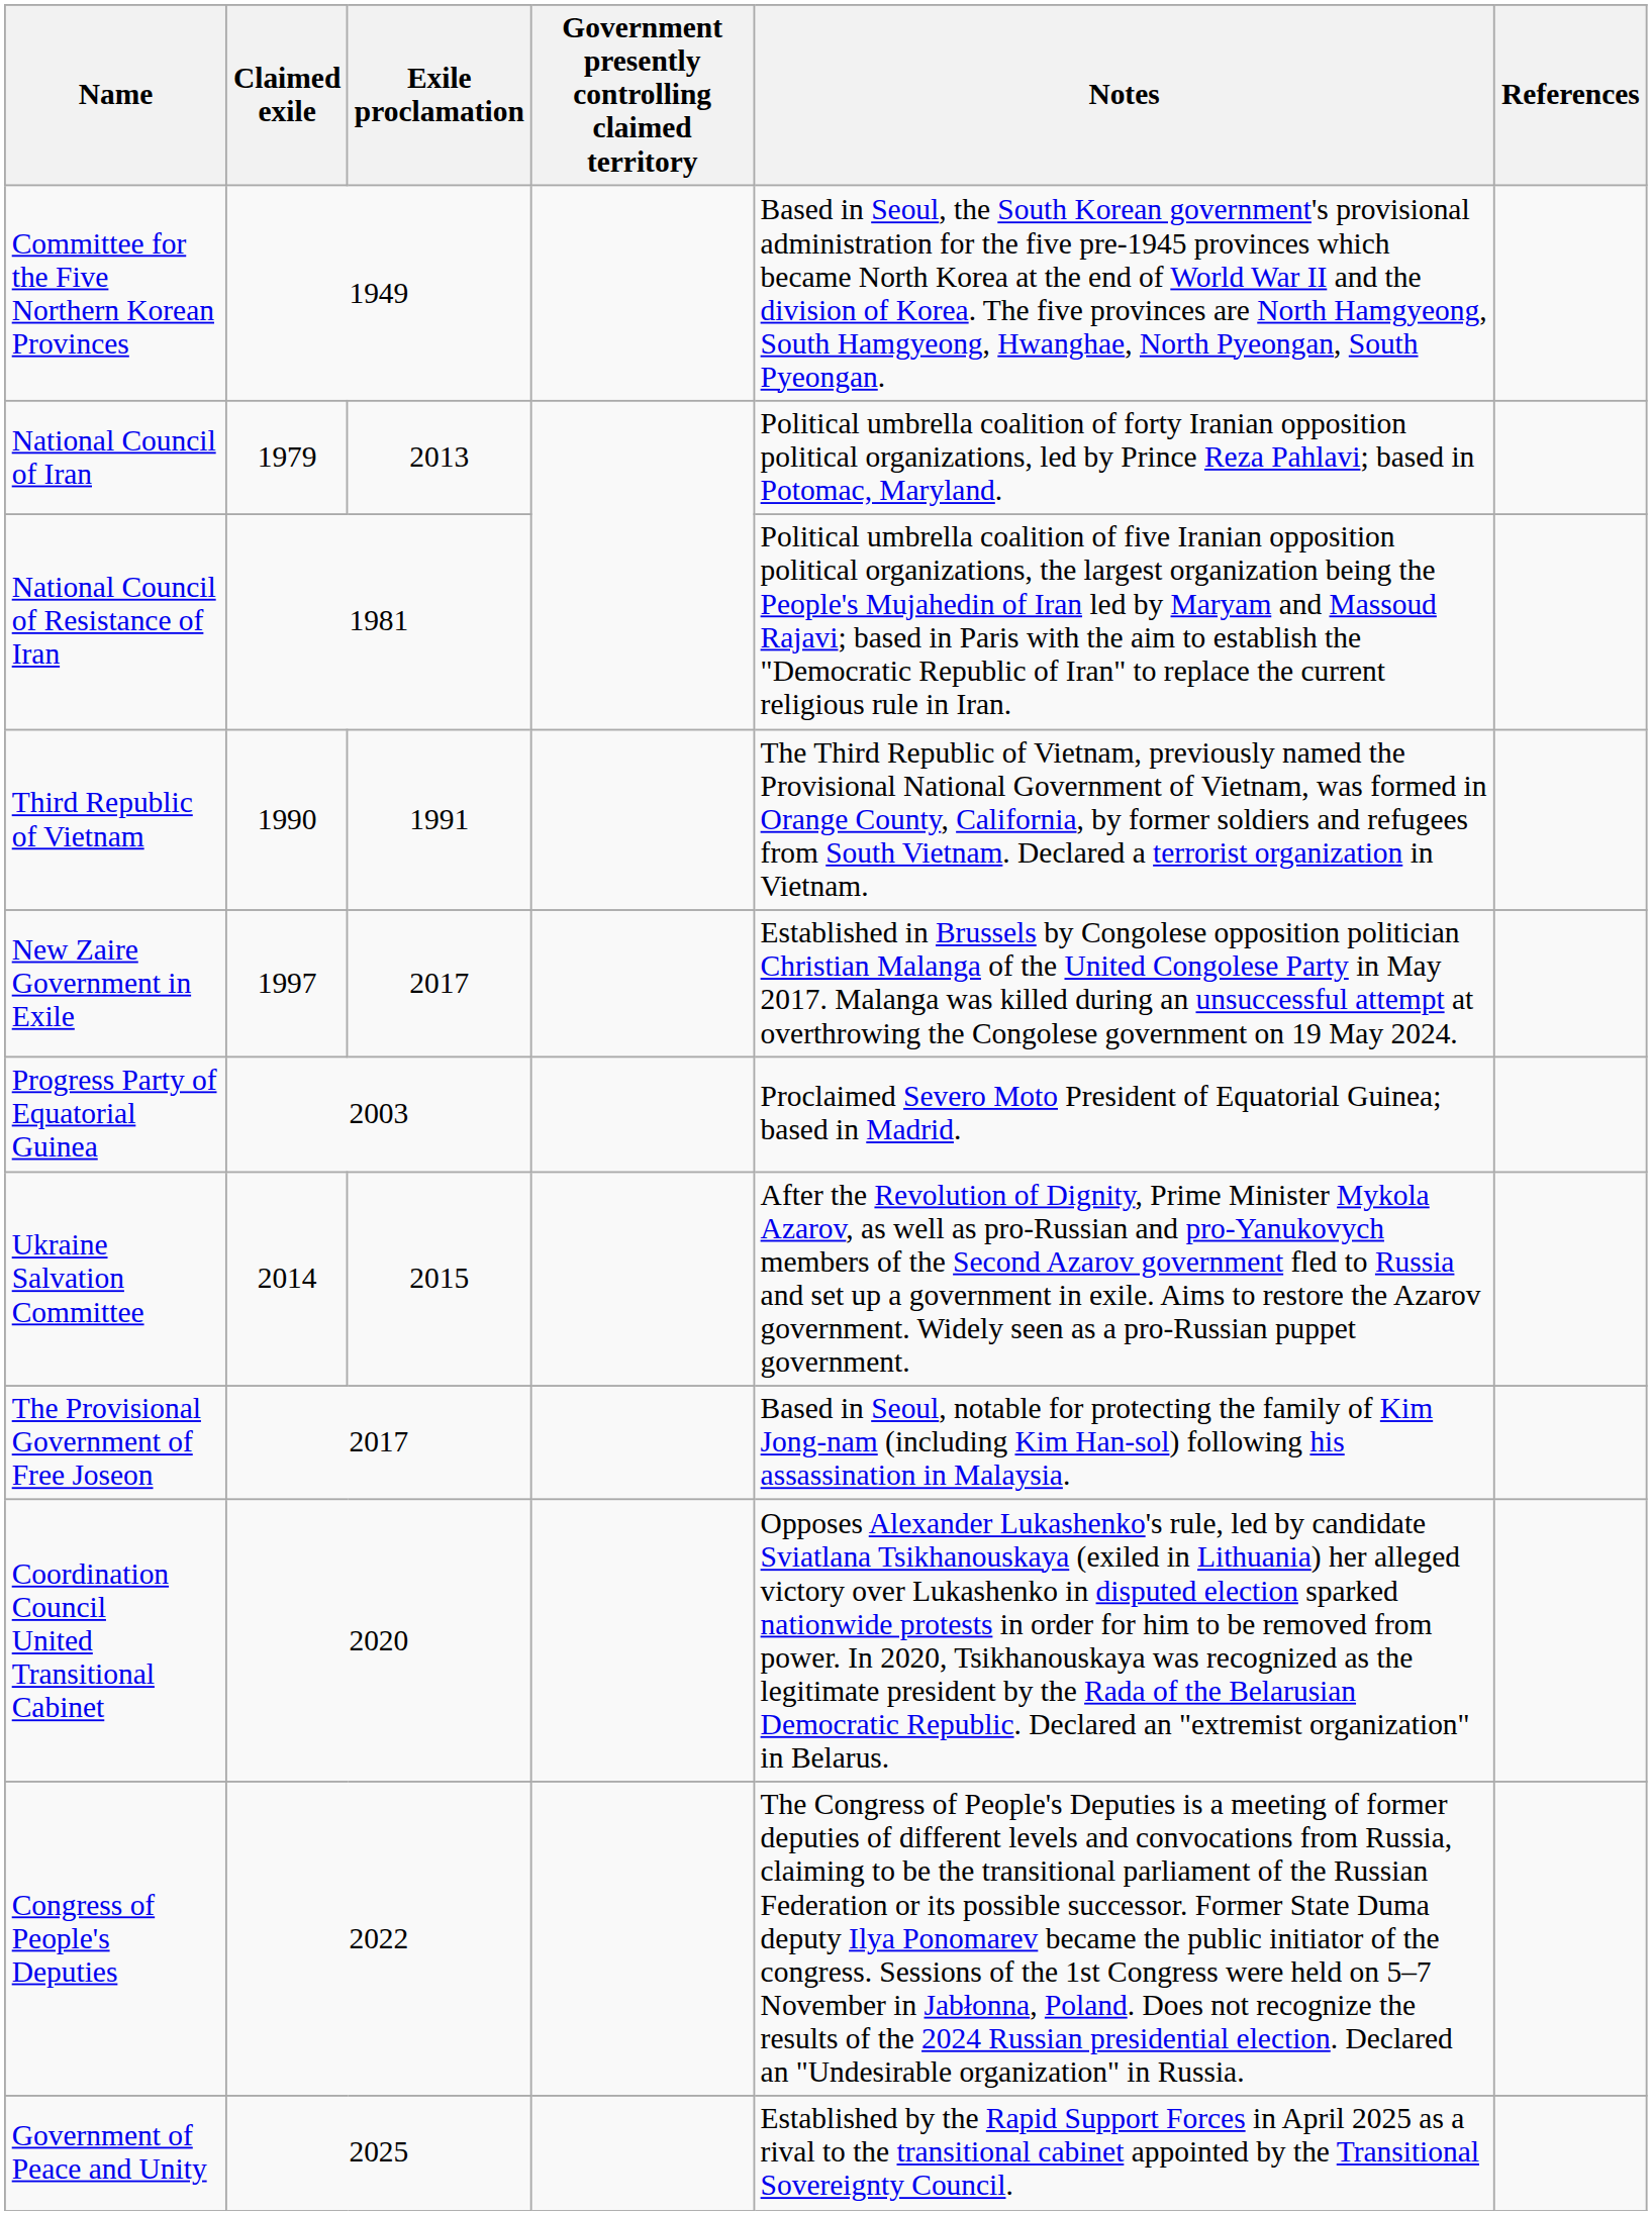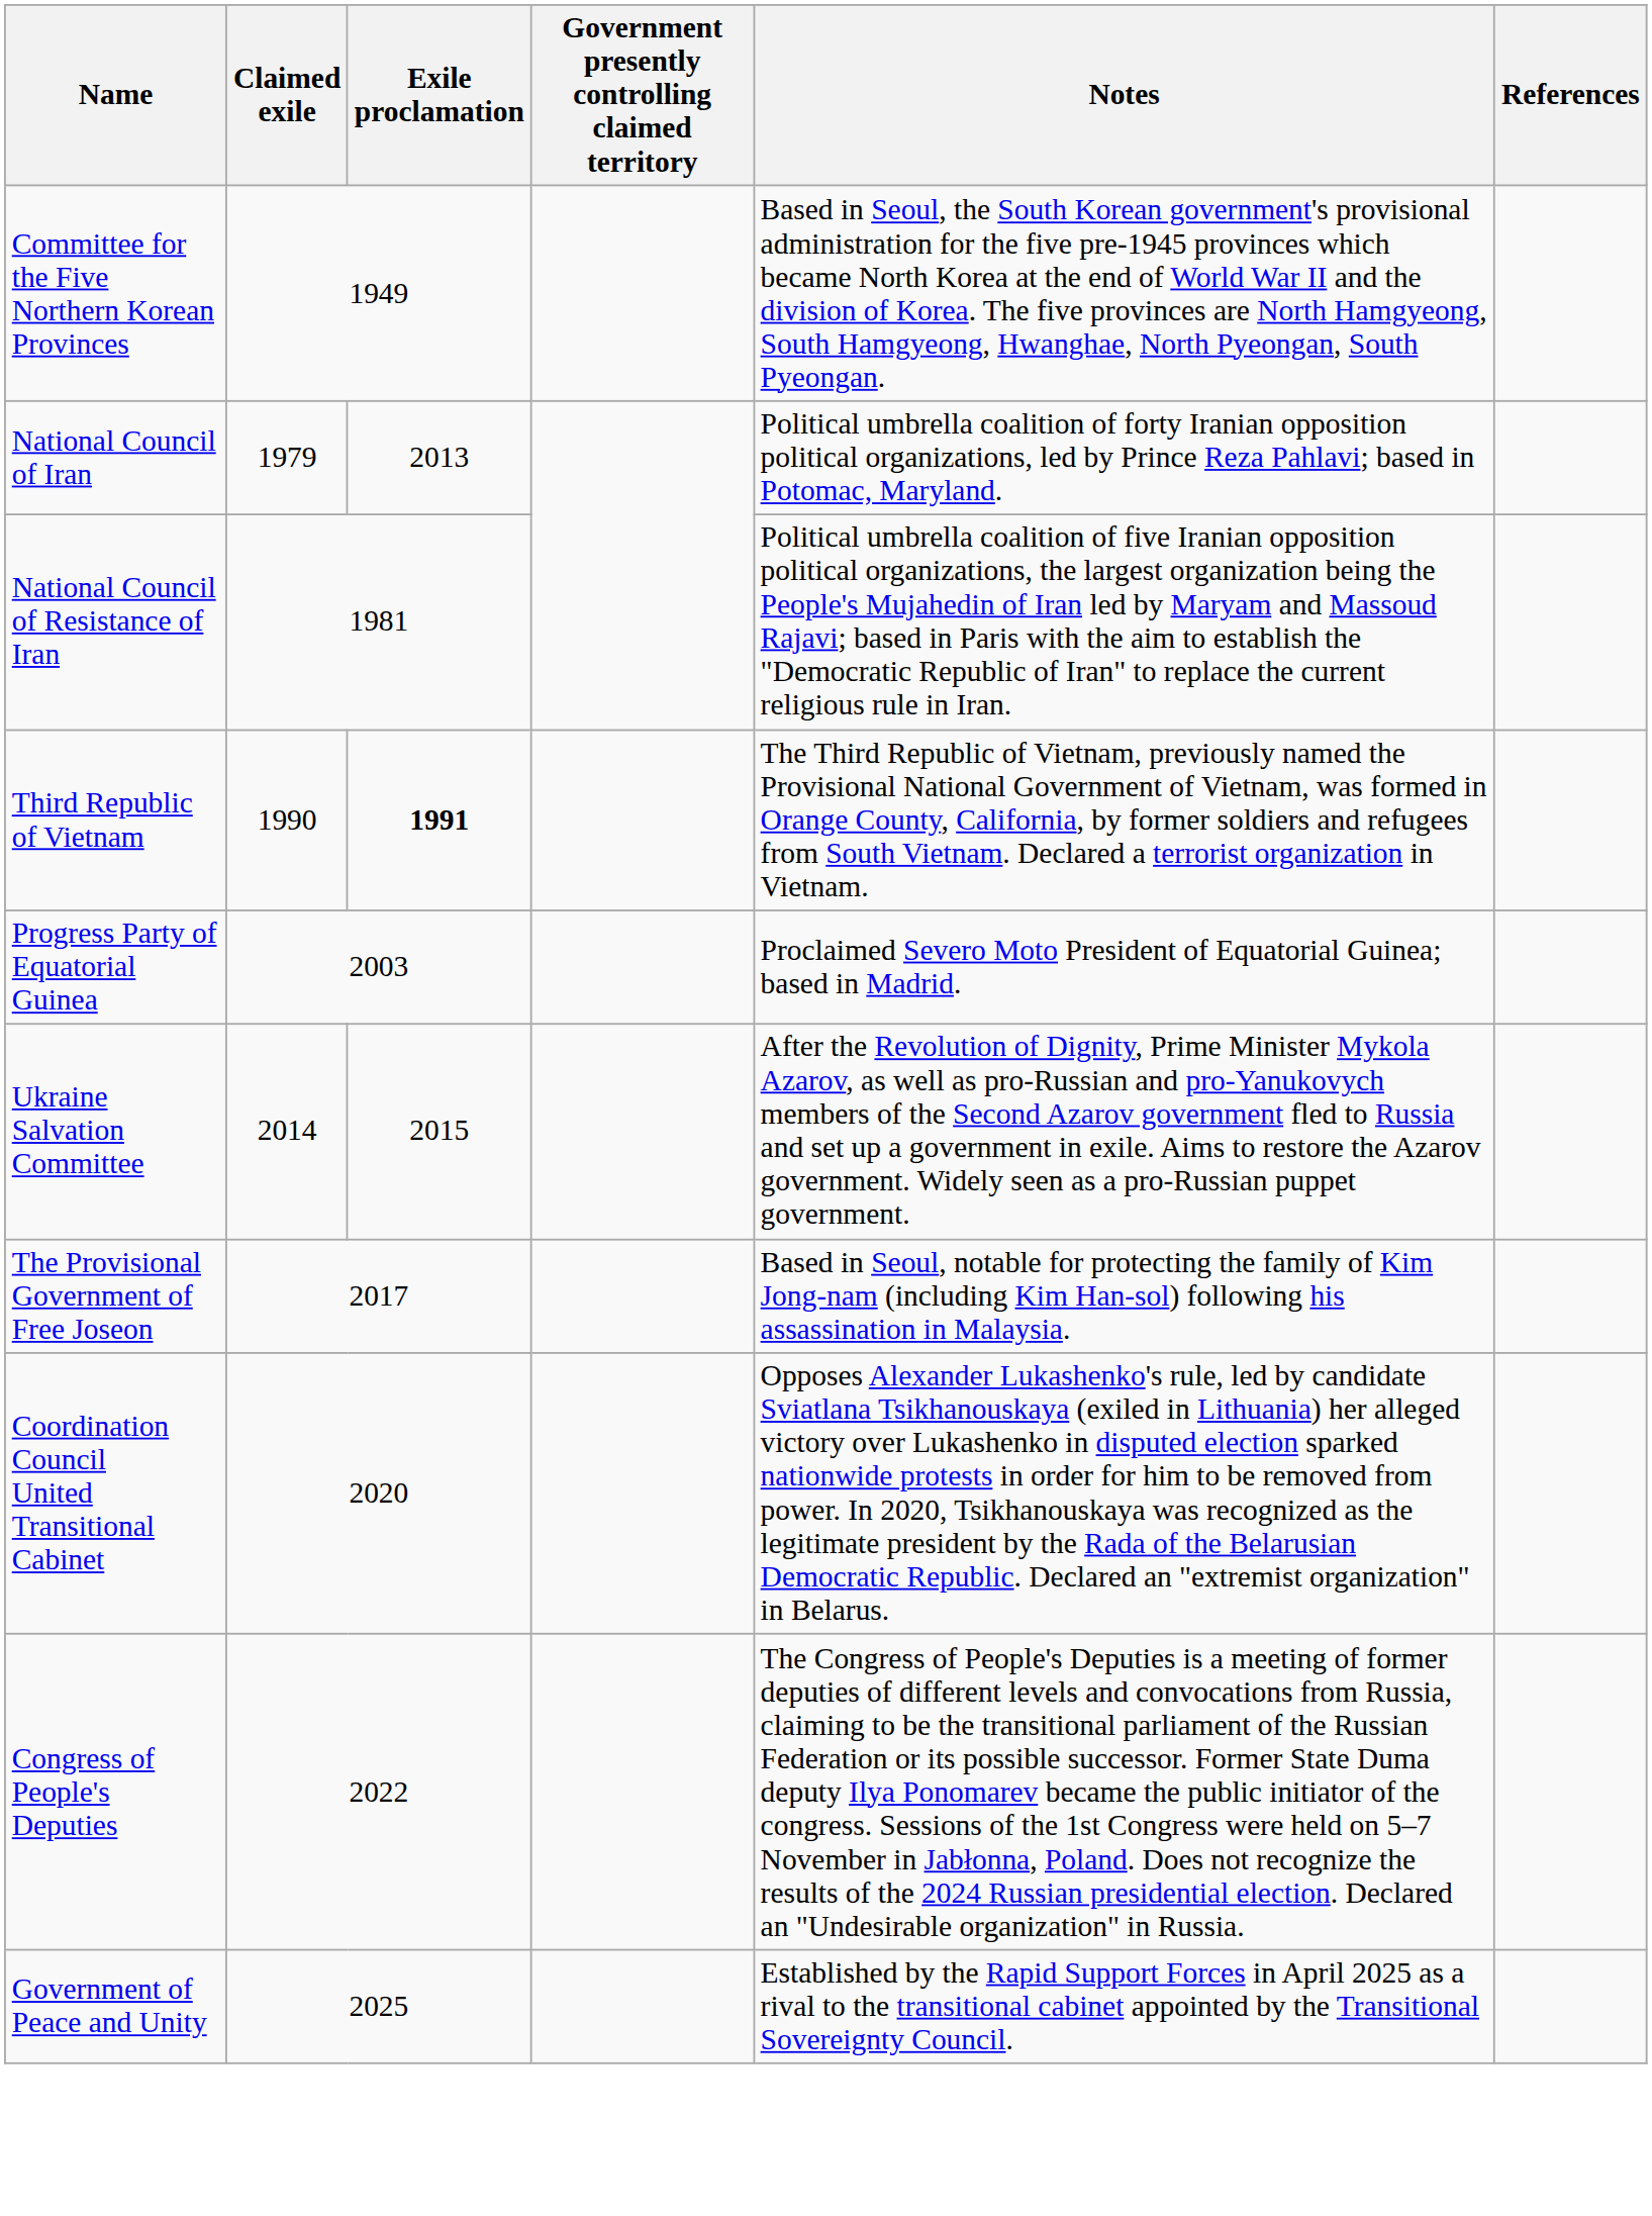Third Republic of Vietnam | Exile proclamation: normal -> bold
- row: New Zaire Government in Exile | 1997 | 2017 | Established in Brussels by Congolese opposition politician Christian Malanga of the United Congolese Party in May 2017. Malanga was killed during an unsuccessful attempt at overthrowing the Congolese government on 19 May 2024.
